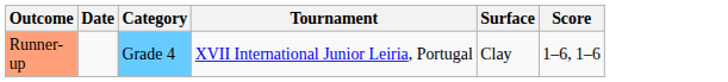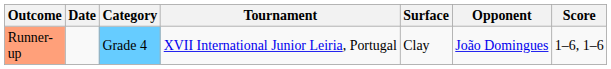+ column: Opponent | João Domingues
